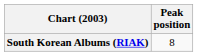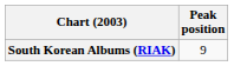South Korean Albums (RIAK) | Peak position: 8 -> 9
